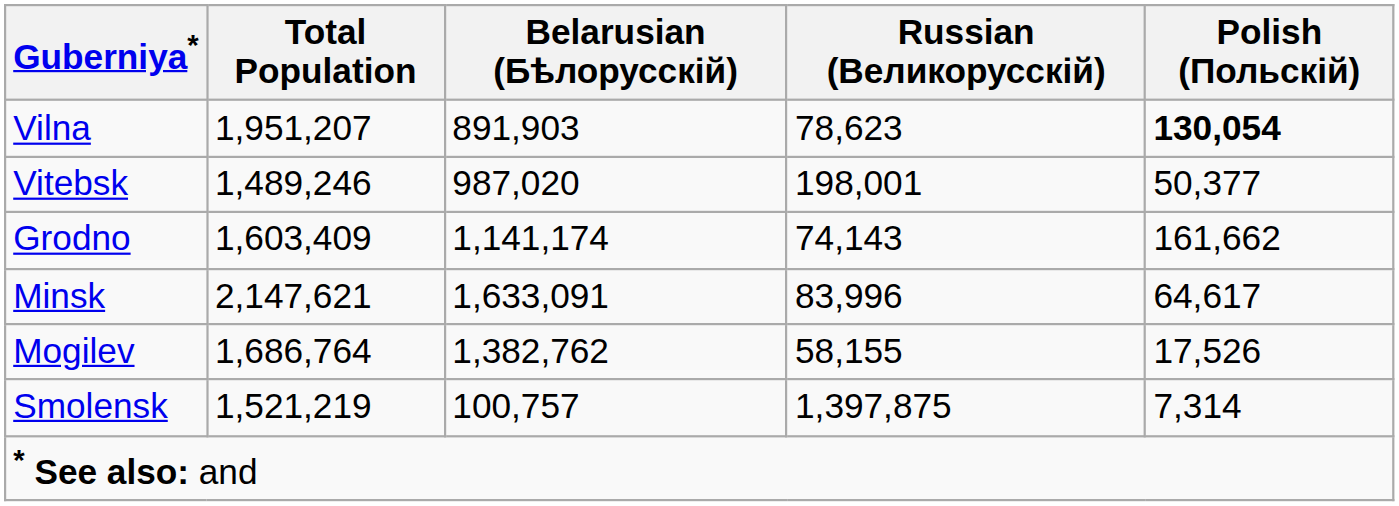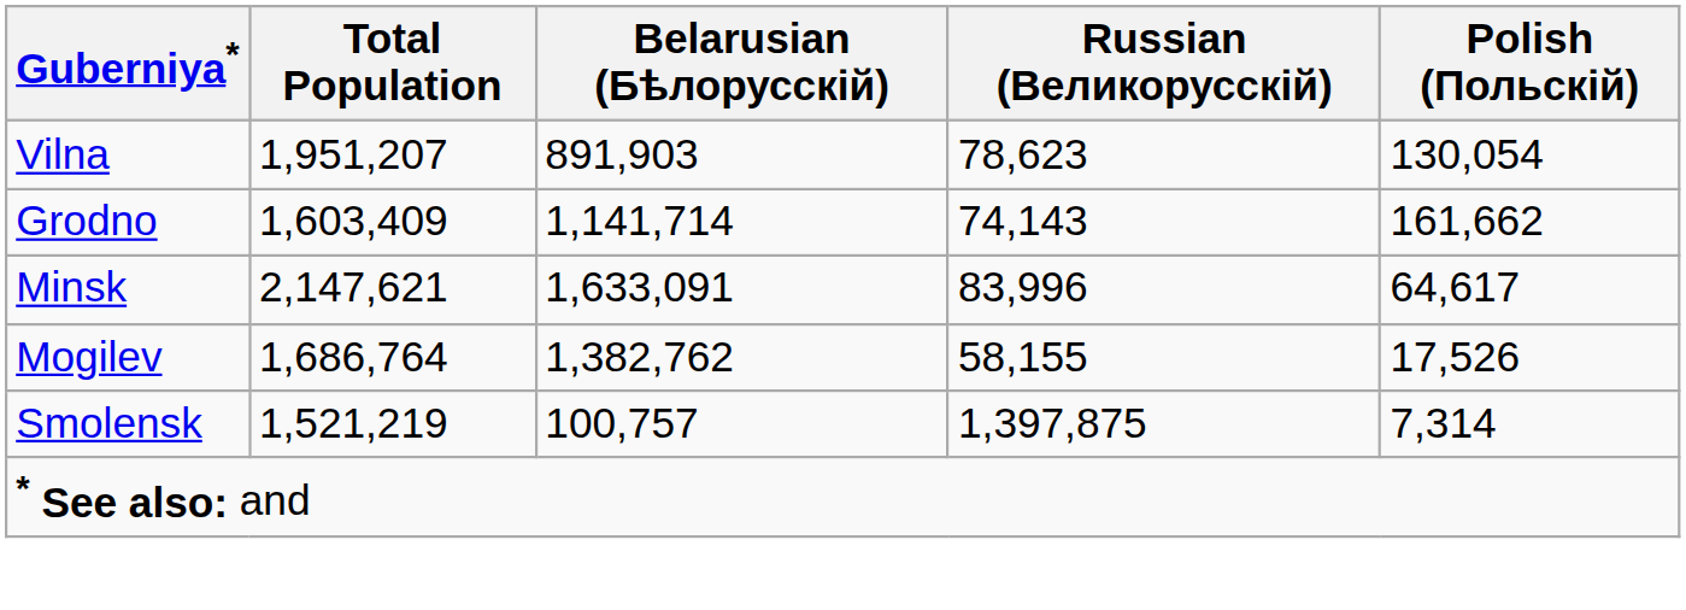Vilna | Polish (Польскій): bold -> normal
- row: Vitebsk | 1,489,246 | 987,020 | 198,001 | 50,377
Grodno | Belarusian (Бѣлорусскій): 1,141,174 -> 1,141,714
